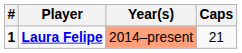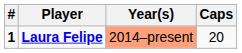Laura Felipe | Caps: 21 -> 20
